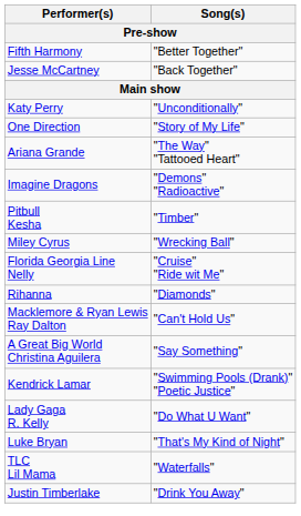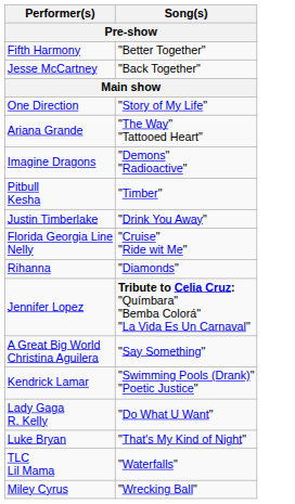- row: Katy Perry | "Unconditionally"
rows swapped: Justin Timberlake <-> Miley Cyrus
- row: Macklemore & Ryan Lewis Ray Dalton | "Can't Hold Us"
+ row: Jennifer Lopez | Tribute to Celia Cruz: "Químbara" "Bemba Colorá" "La Vida Es Un Carnaval"
